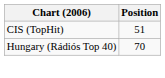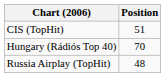+ row: Russia Airplay (TopHit) | 48
